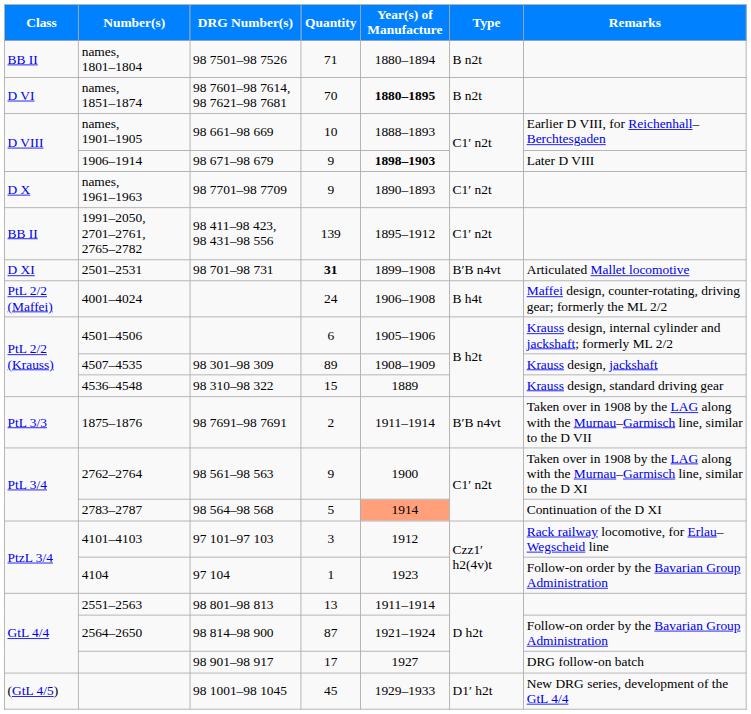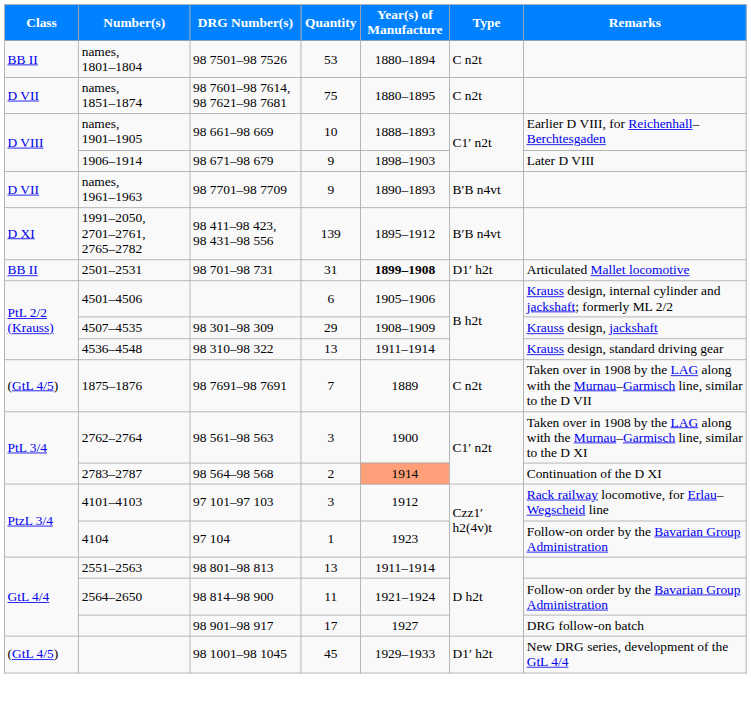names, 1801–1804 | Quantity: 71 -> 53
names, 1801–1804 | Type: B n2t -> C n2t
names, 1851–1874 | Class: D VI -> D VII
names, 1851–1874 | Quantity: 70 -> 75
names, 1851–1874 | Year(s) of Manufacture: bold -> normal
names, 1851–1874 | Type: B n2t -> C n2t
1906–1914 | Year(s) of Manufacture: bold -> normal
names, 1961–1963 | Class: D X -> D VII
names, 1961–1963 | Type: C1′ n2t -> B′B n4vt
1991–2050, 2701–2761, 2765–2782 | Class: BB II -> D XI
1991–2050, 2701–2761, 2765–2782 | Type: C1′ n2t -> B′B n4vt
2501–2531 | Class: D XI -> BB II
2501–2531 | Quantity: bold -> normal
2501–2531 | Year(s) of Manufacture: normal -> bold
2501–2531 | Type: B′B n4vt -> D1′ h2t
- row: PtL 2/2 (Maffei) | 4001–4024 | 24 | 1906–1908 | B h4t | Maffei design, counter-rotating, driving gear; formerly the ML 2/2
4507–4535 | Quantity: 89 -> 29
4536–4548 | Quantity: 15 -> 13
4536–4548 | Year(s) of Manufacture: 1889 -> 1911–1914
1875–1876 | Class: PtL 3/3 -> (GtL 4/5)
1875–1876 | Quantity: 2 -> 7
1875–1876 | Year(s) of Manufacture: 1911–1914 -> 1889
1875–1876 | Type: B′B n4vt -> C n2t
2762–2764 | Quantity: 9 -> 3
2783–2787 | Quantity: 5 -> 2
2564–2650 | Quantity: 87 -> 11
